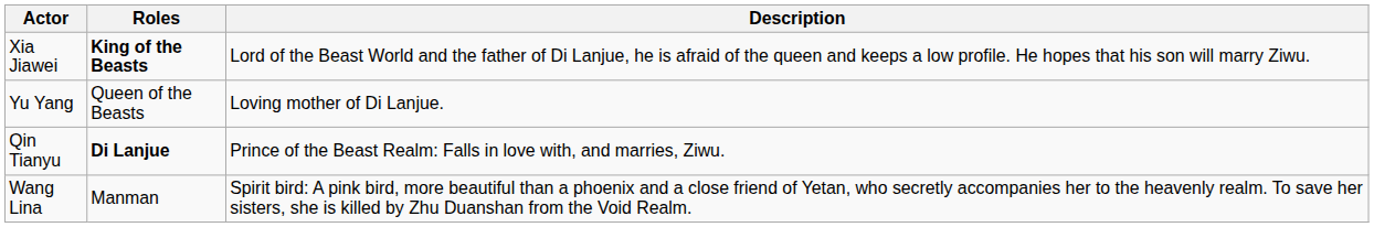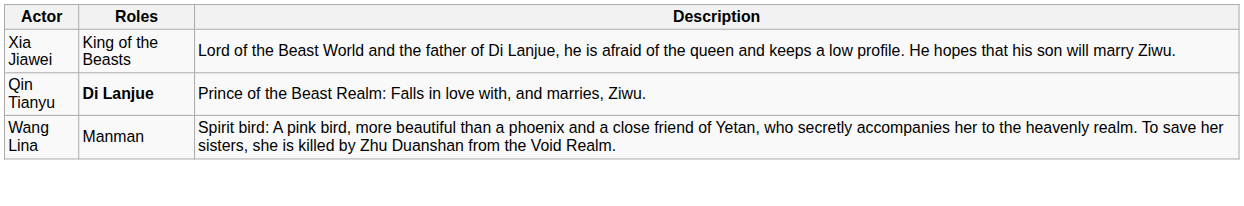Xia Jiawei | Roles: bold -> normal
- row: Yu Yang | Queen of the Beasts | Loving mother of Di Lanjue.
